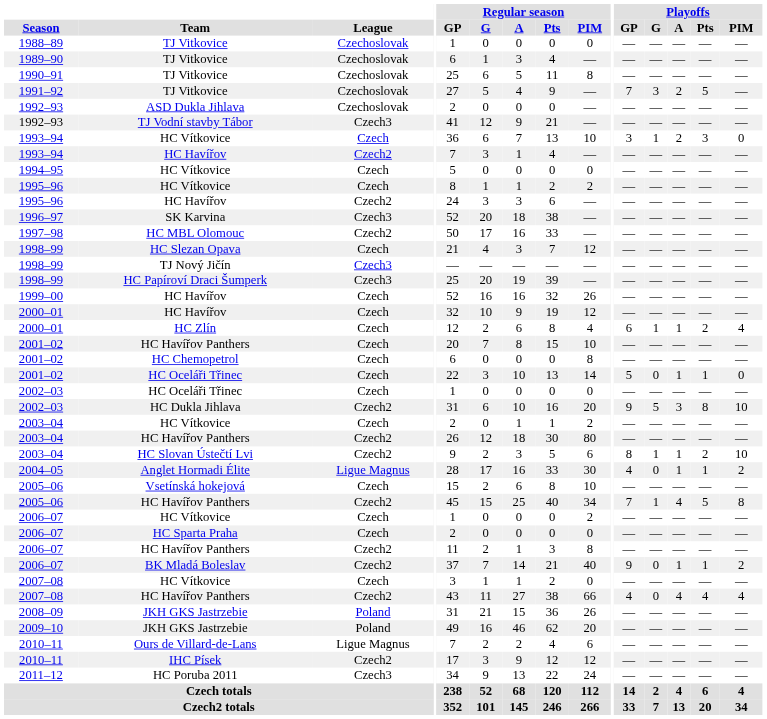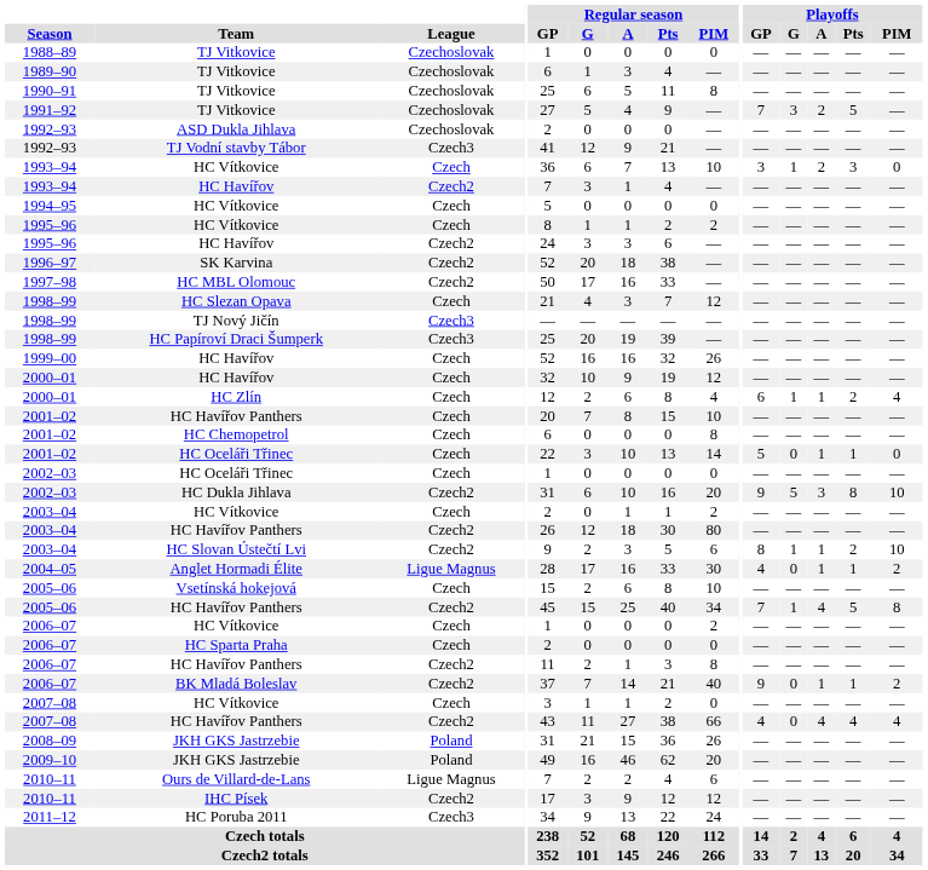1996–97 | League: Czech3 -> Czech2
